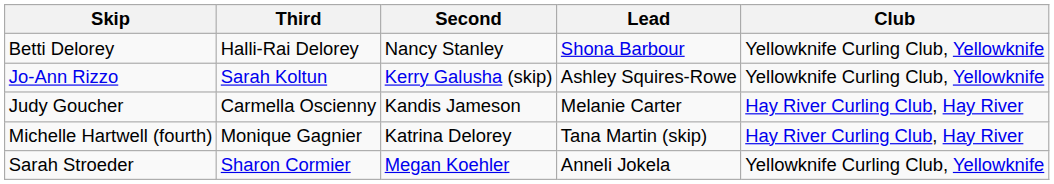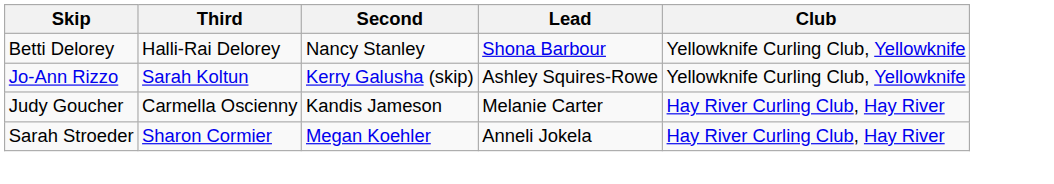- row: Michelle Hartwell (fourth) | Monique Gagnier | Katrina Delorey | Tana Martin (skip) | Hay River Curling Club, Hay River
Sarah Stroeder | Club: Yellowknife Curling Club, Yellowknife -> Hay River Curling Club, Hay River
